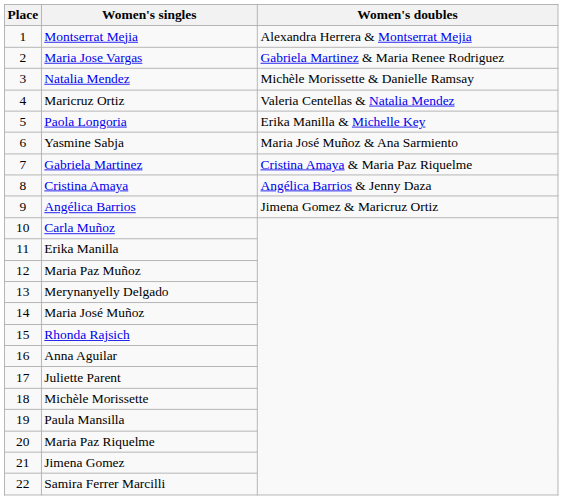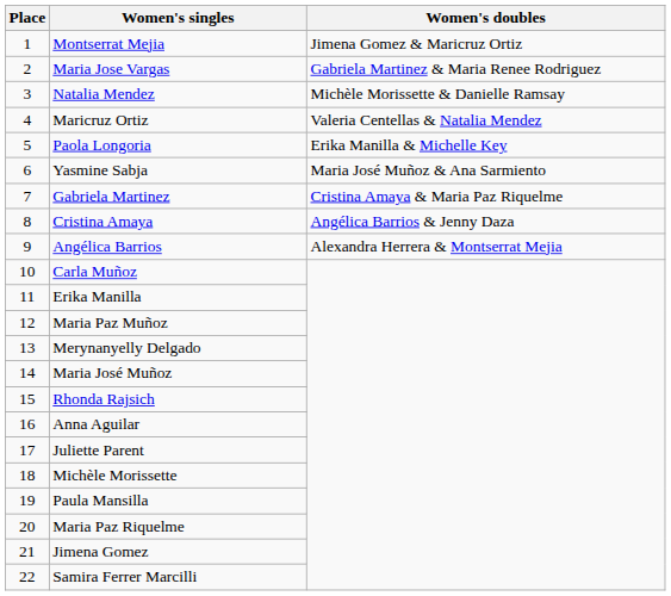Montserrat Mejia | Women's doubles: Alexandra Herrera & Montserrat Mejia -> Jimena Gomez & Maricruz Ortiz
Angélica Barrios | Women's doubles: Jimena Gomez & Maricruz Ortiz -> Alexandra Herrera & Montserrat Mejia
